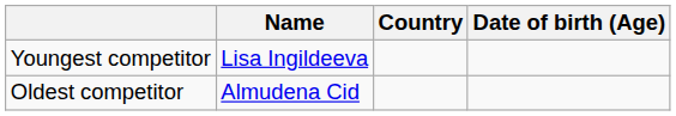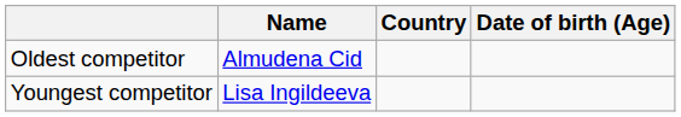rows swapped: Youngest competitor <-> Oldest competitor
